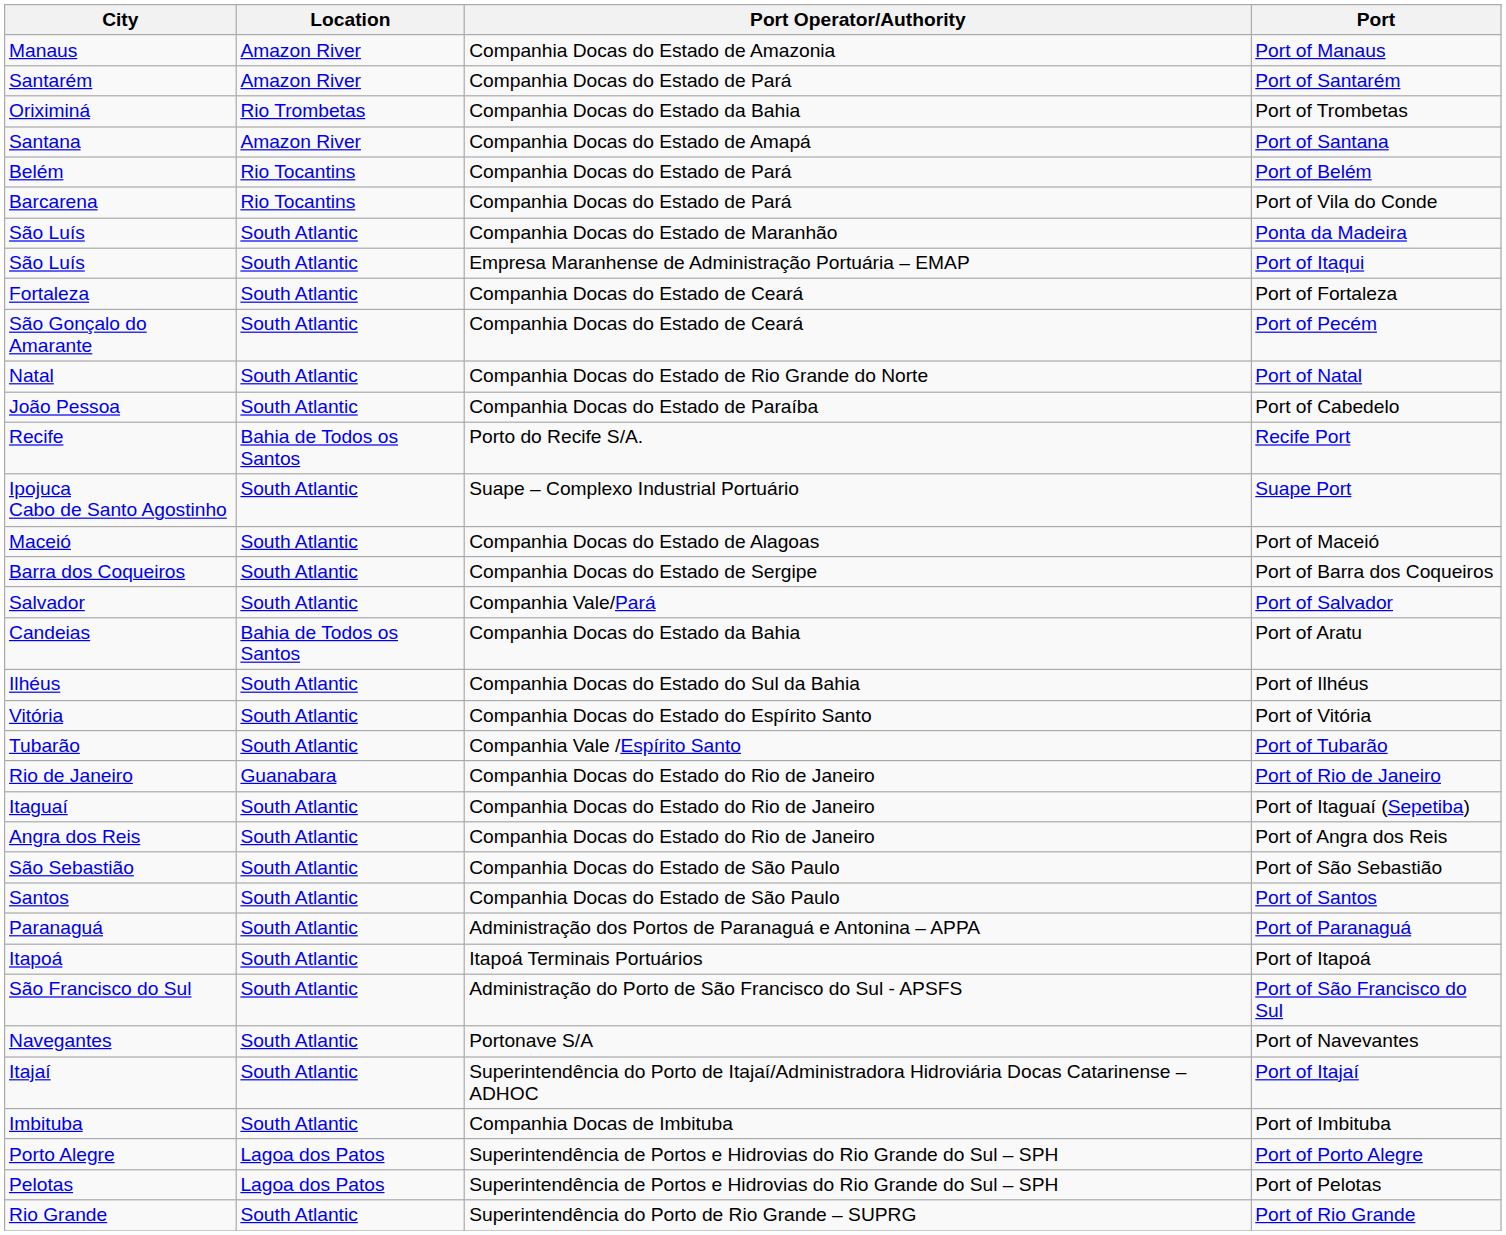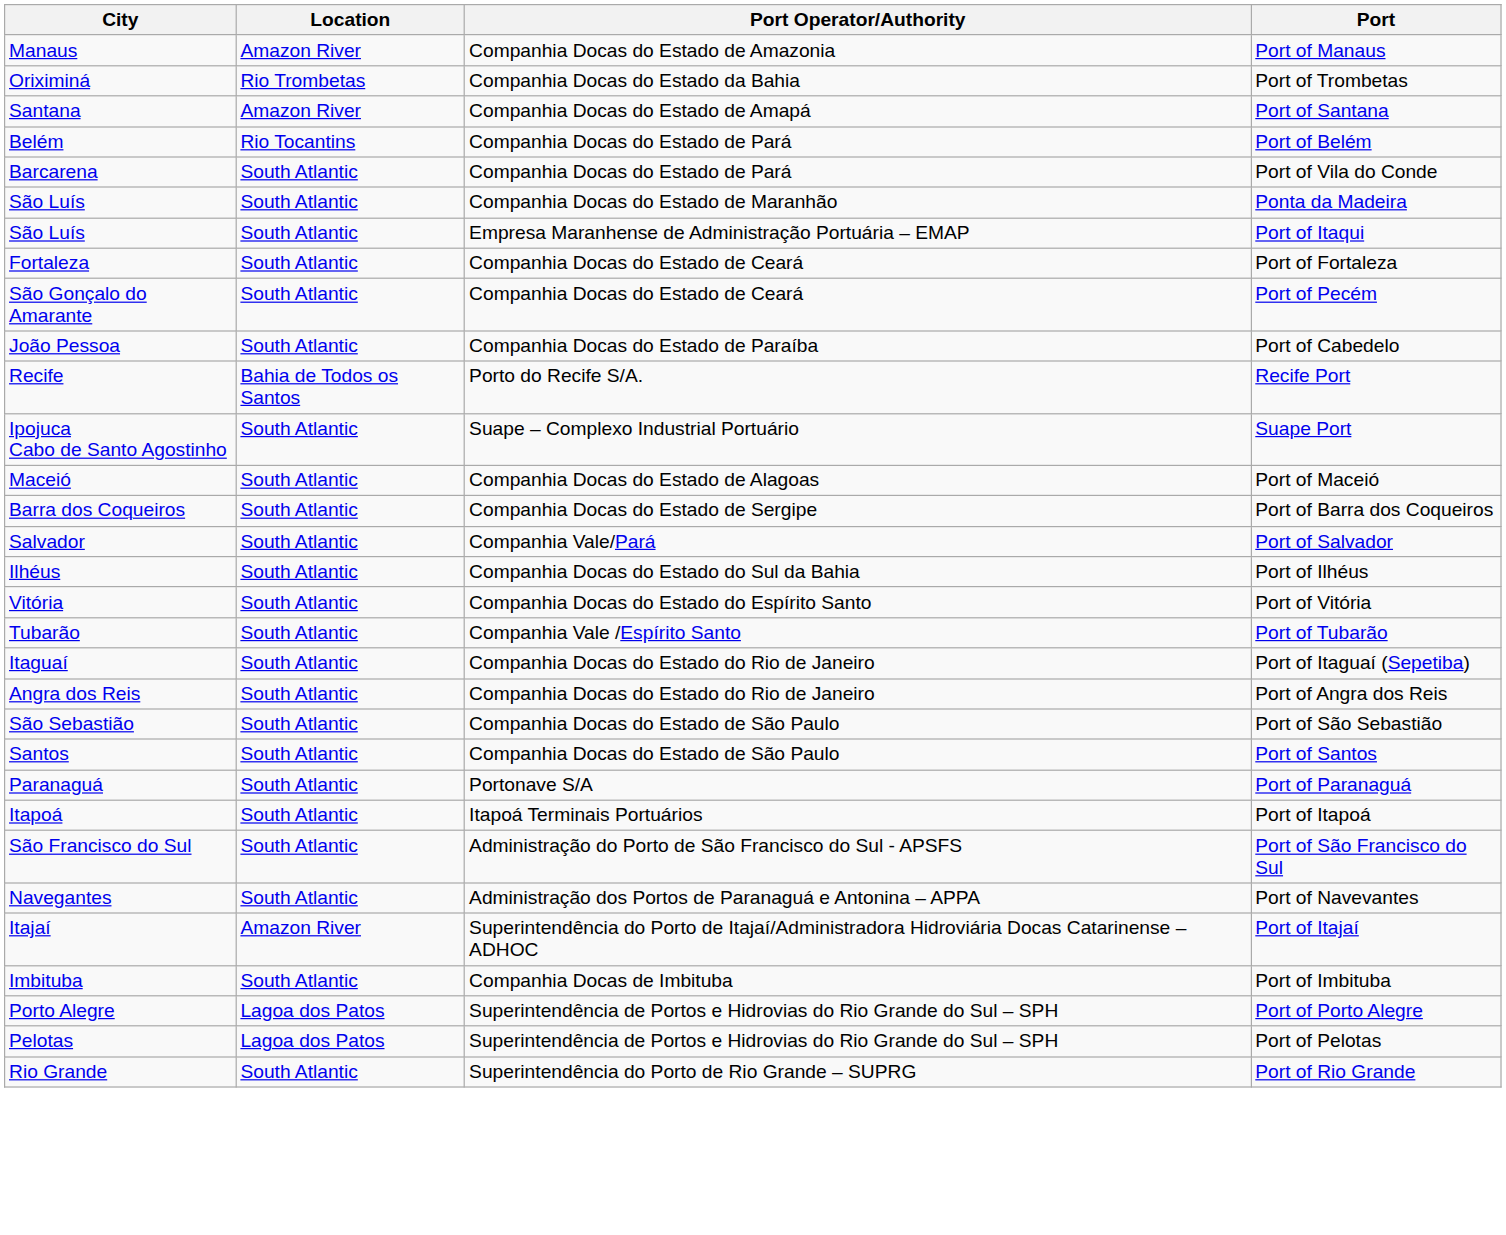- row: Santarém | Amazon River | Companhia Docas do Estado de Pará | Port of Santarém
Port of Vila do Conde | Location: Rio Tocantins -> South Atlantic
- row: Natal | South Atlantic | Companhia Docas do Estado de Rio Grande do Norte | Port of Natal
- row: Candeias | Bahia de Todos os Santos | Companhia Docas do Estado da Bahia | Port of Aratu
- row: Rio de Janeiro | Guanabara | Companhia Docas do Estado do Rio de Janeiro | Port of Rio de Janeiro
Port of Paranaguá | Port Operator/Authority: Administração dos Portos de Paranaguá e Antonina – APPA -> Portonave S/A
Port of Navevantes | Port Operator/Authority: Portonave S/A -> Administração dos Portos de Paranaguá e Antonina – APPA
Port of Itajaí | Location: South Atlantic -> Amazon River
